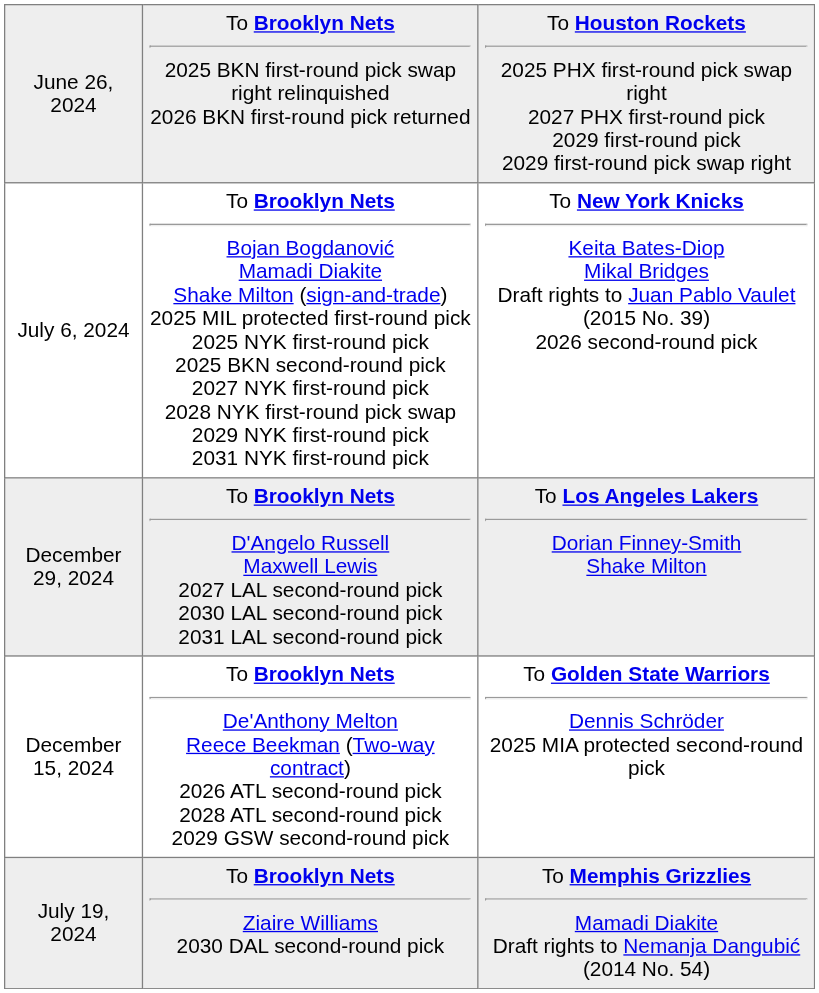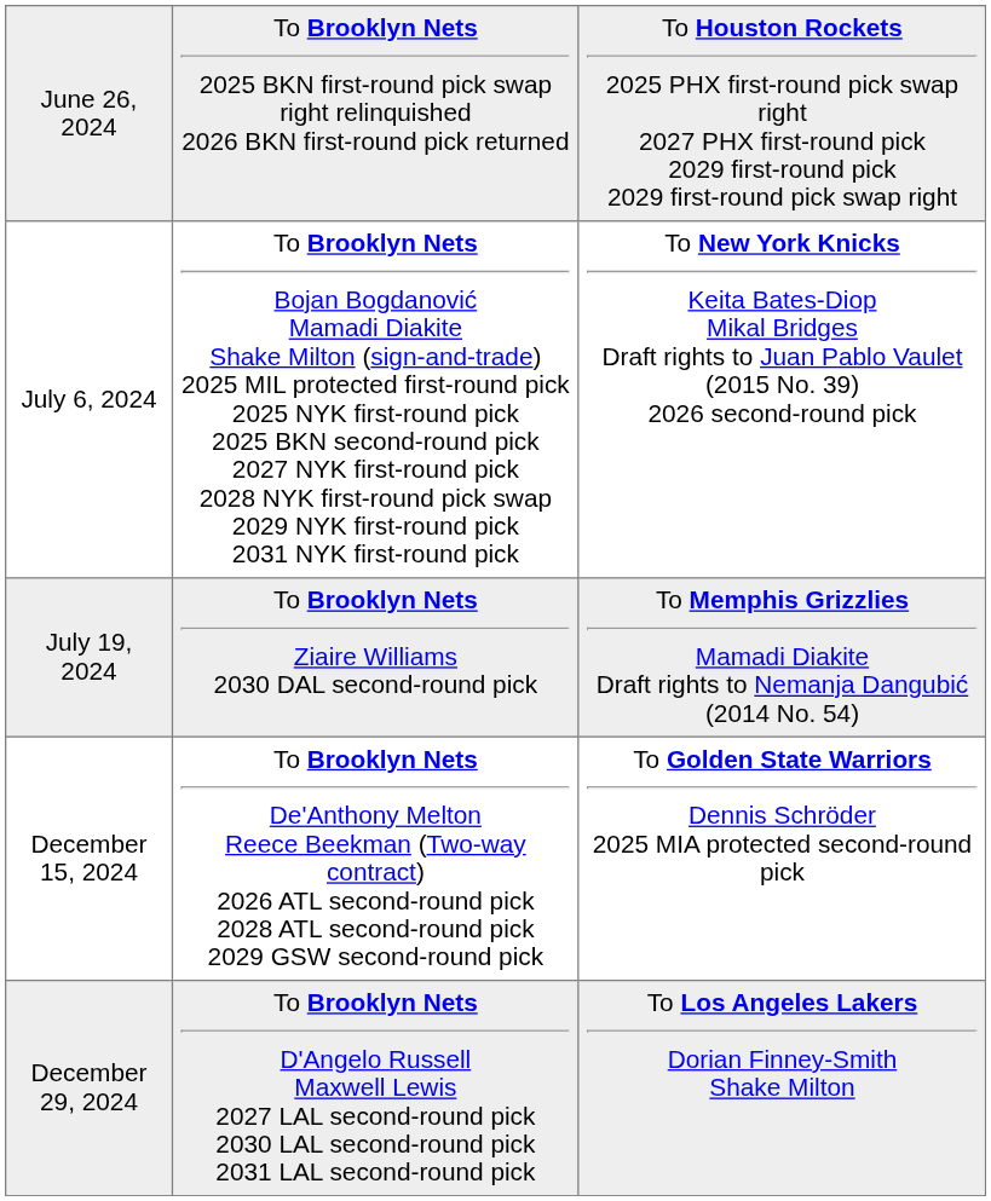rows swapped: July 19, 2024 <-> December 29, 2024
